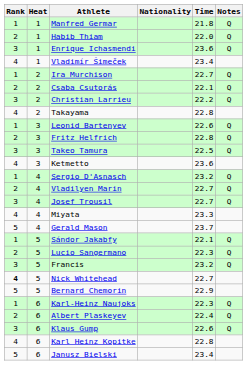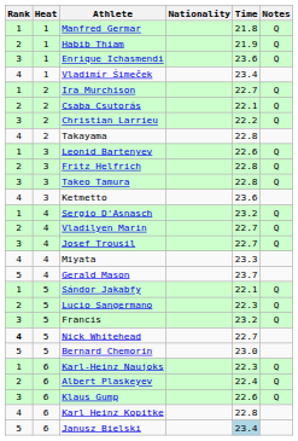Habib Thiam | Time: 22.0 -> 21.9
Takeo Tamura | Time: 22.5 -> 22.8
Bernard Chemorin | Time: 22.9 -> 23.0
Janusz Bielski | Time: no background -> lightblue background
